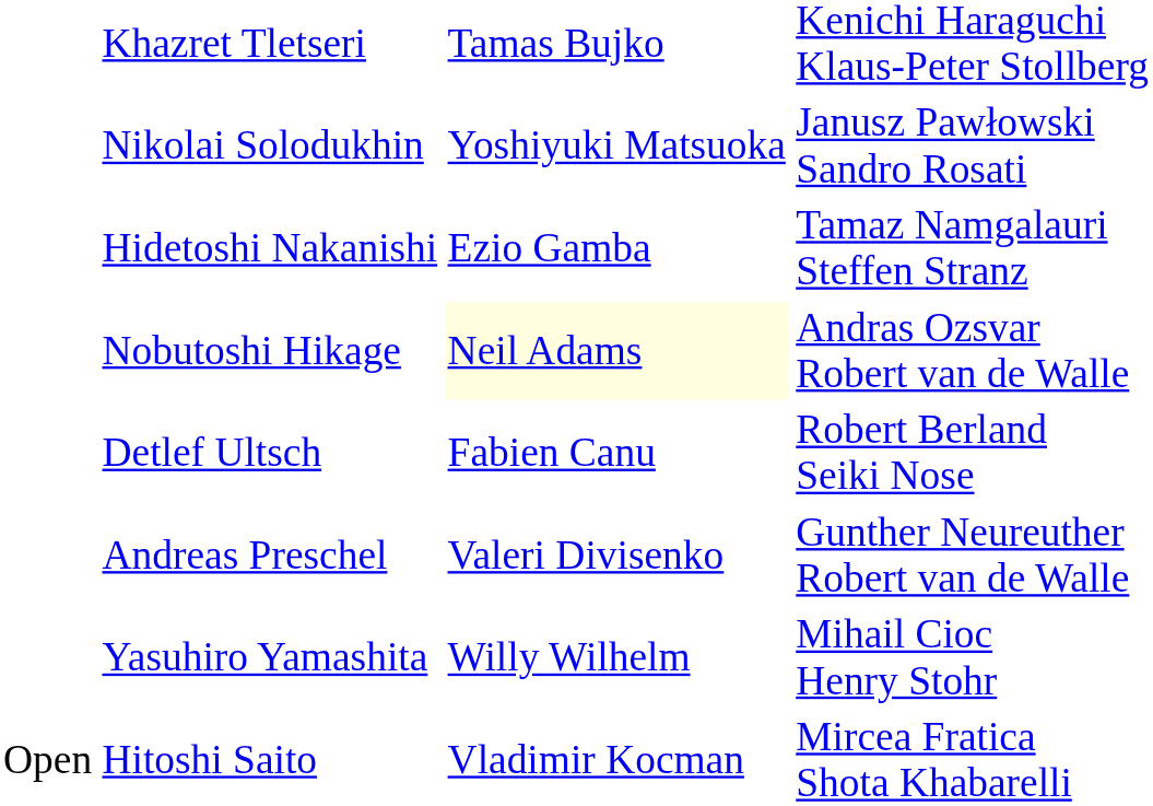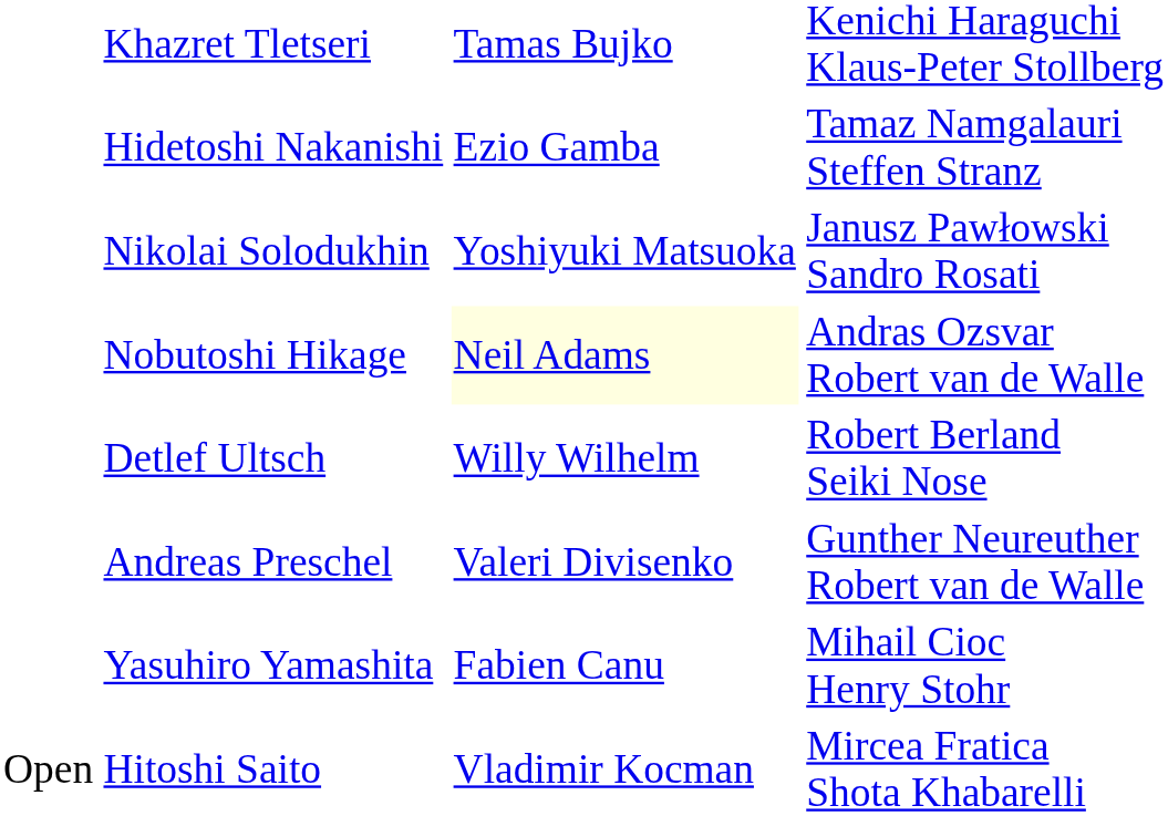rows swapped: Nikolai Solodukhin <-> Hidetoshi Nakanishi
Detlef Ultsch | column 3: Fabien Canu -> Willy Wilhelm
Yasuhiro Yamashita | column 3: Willy Wilhelm -> Fabien Canu
